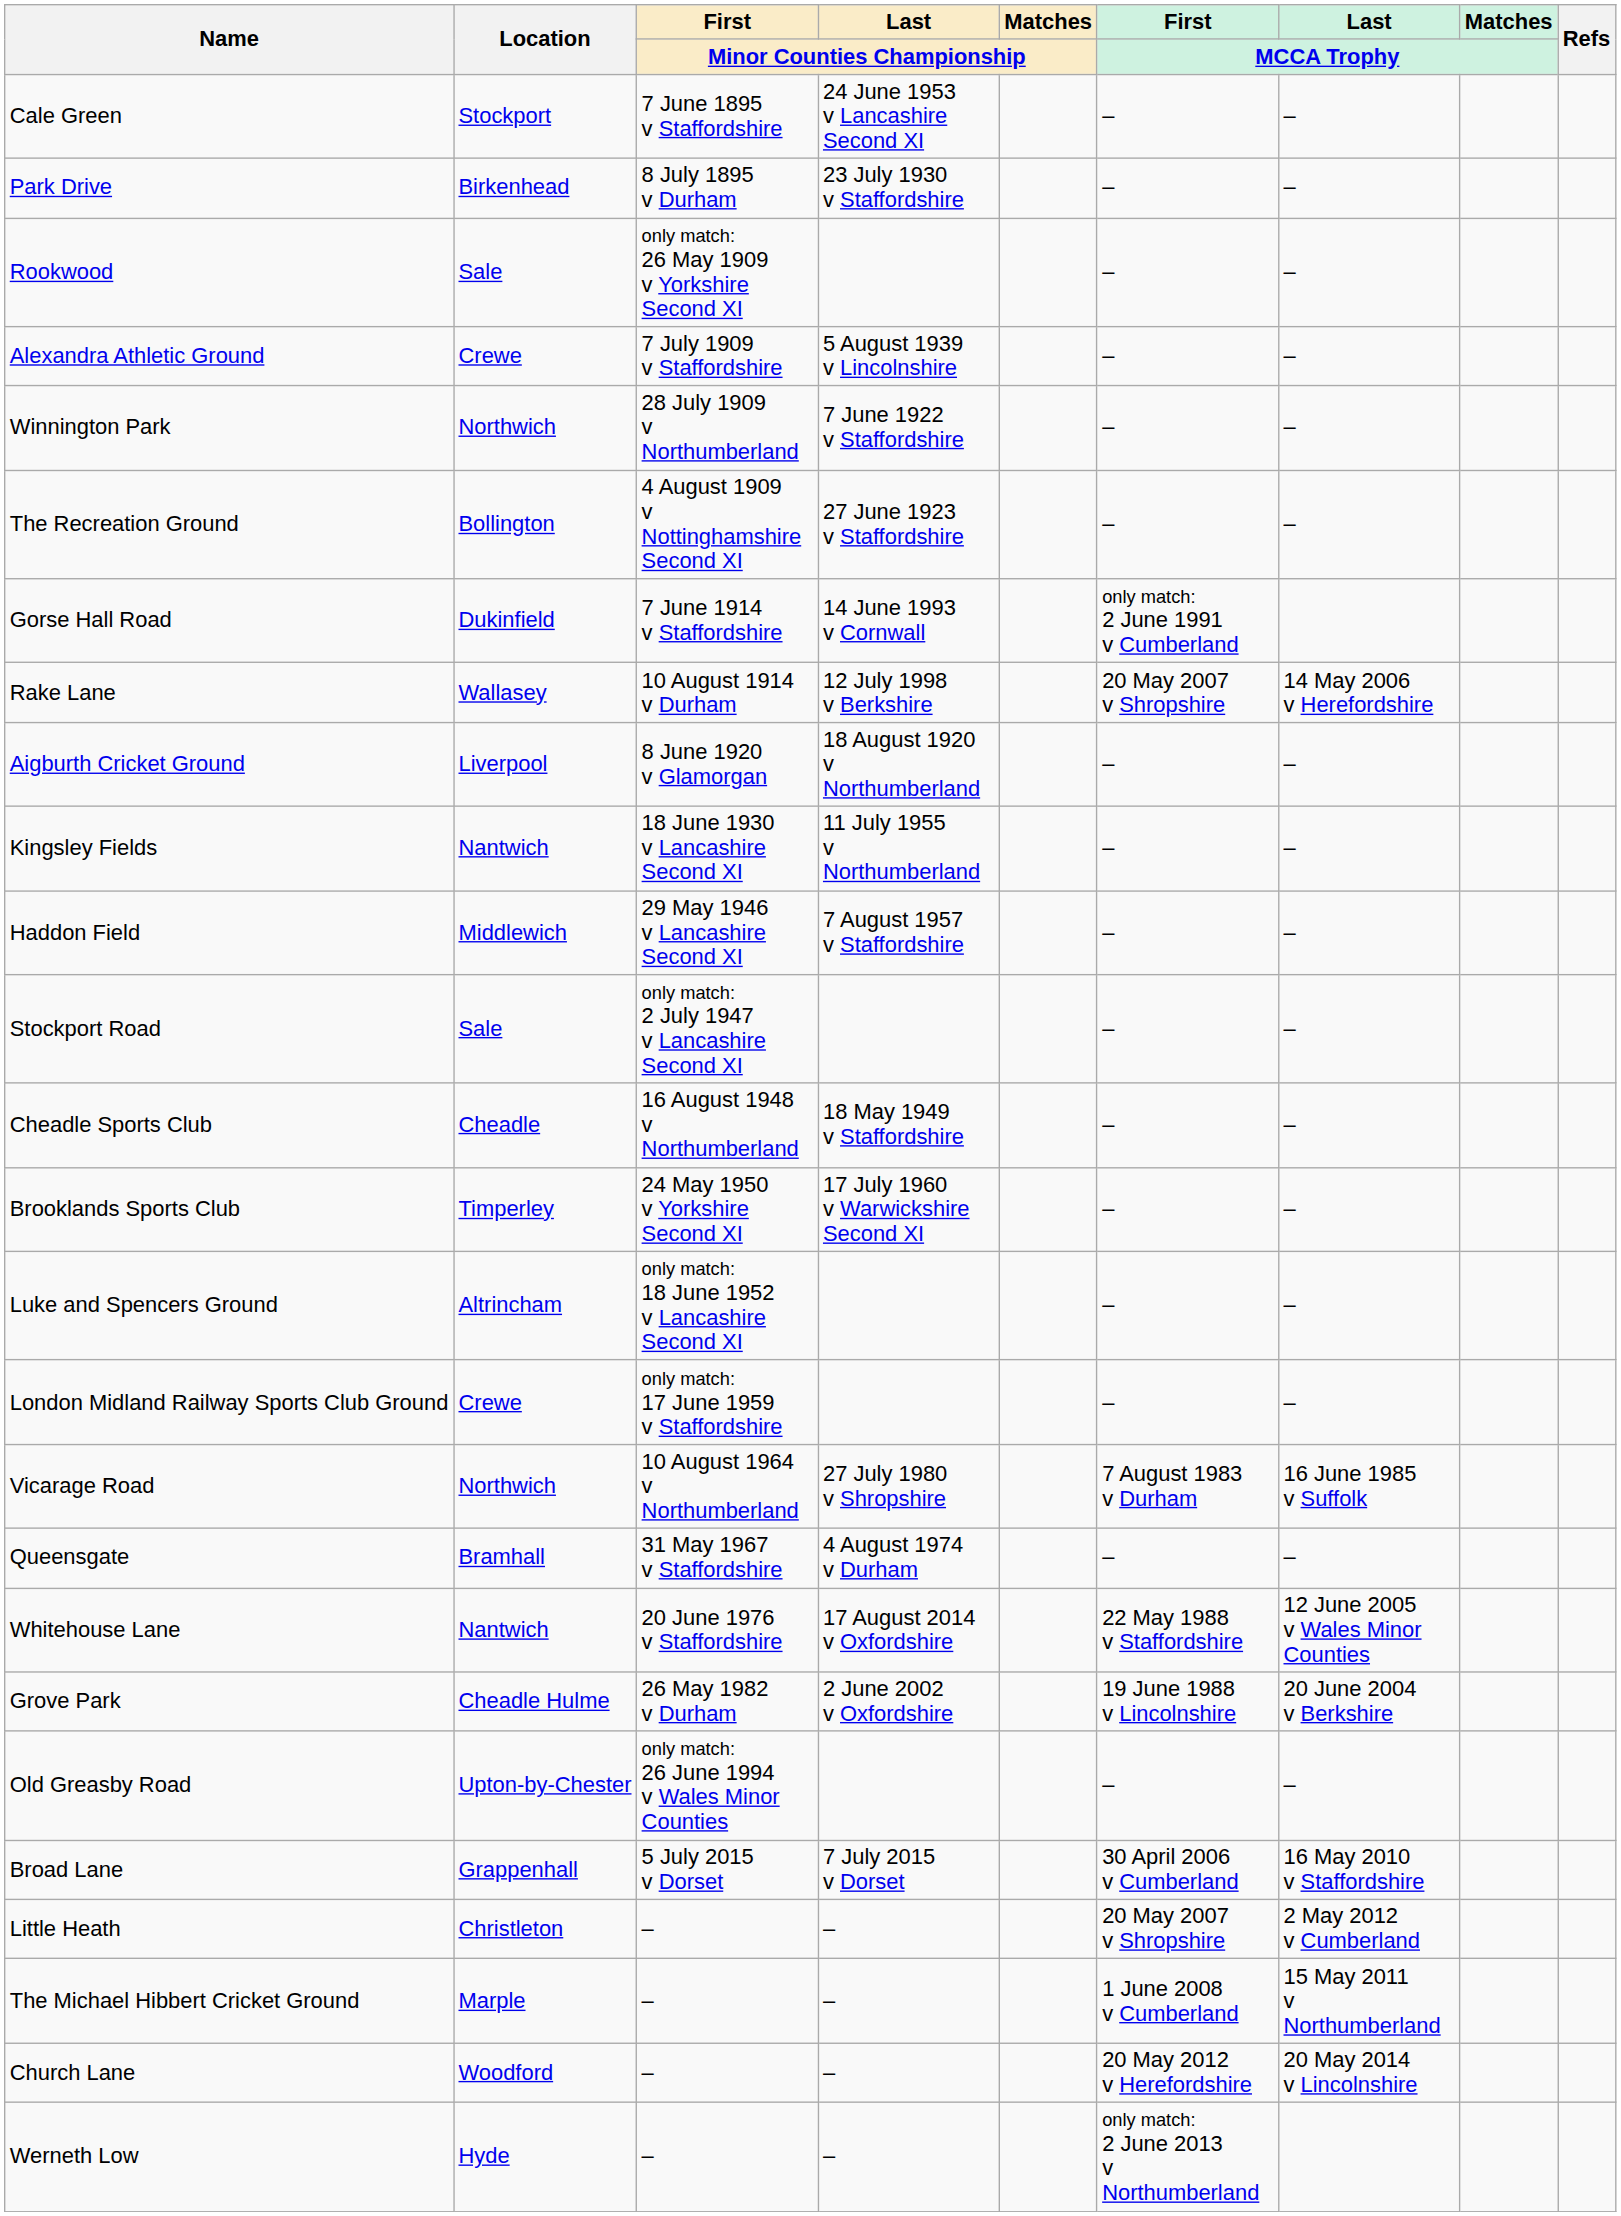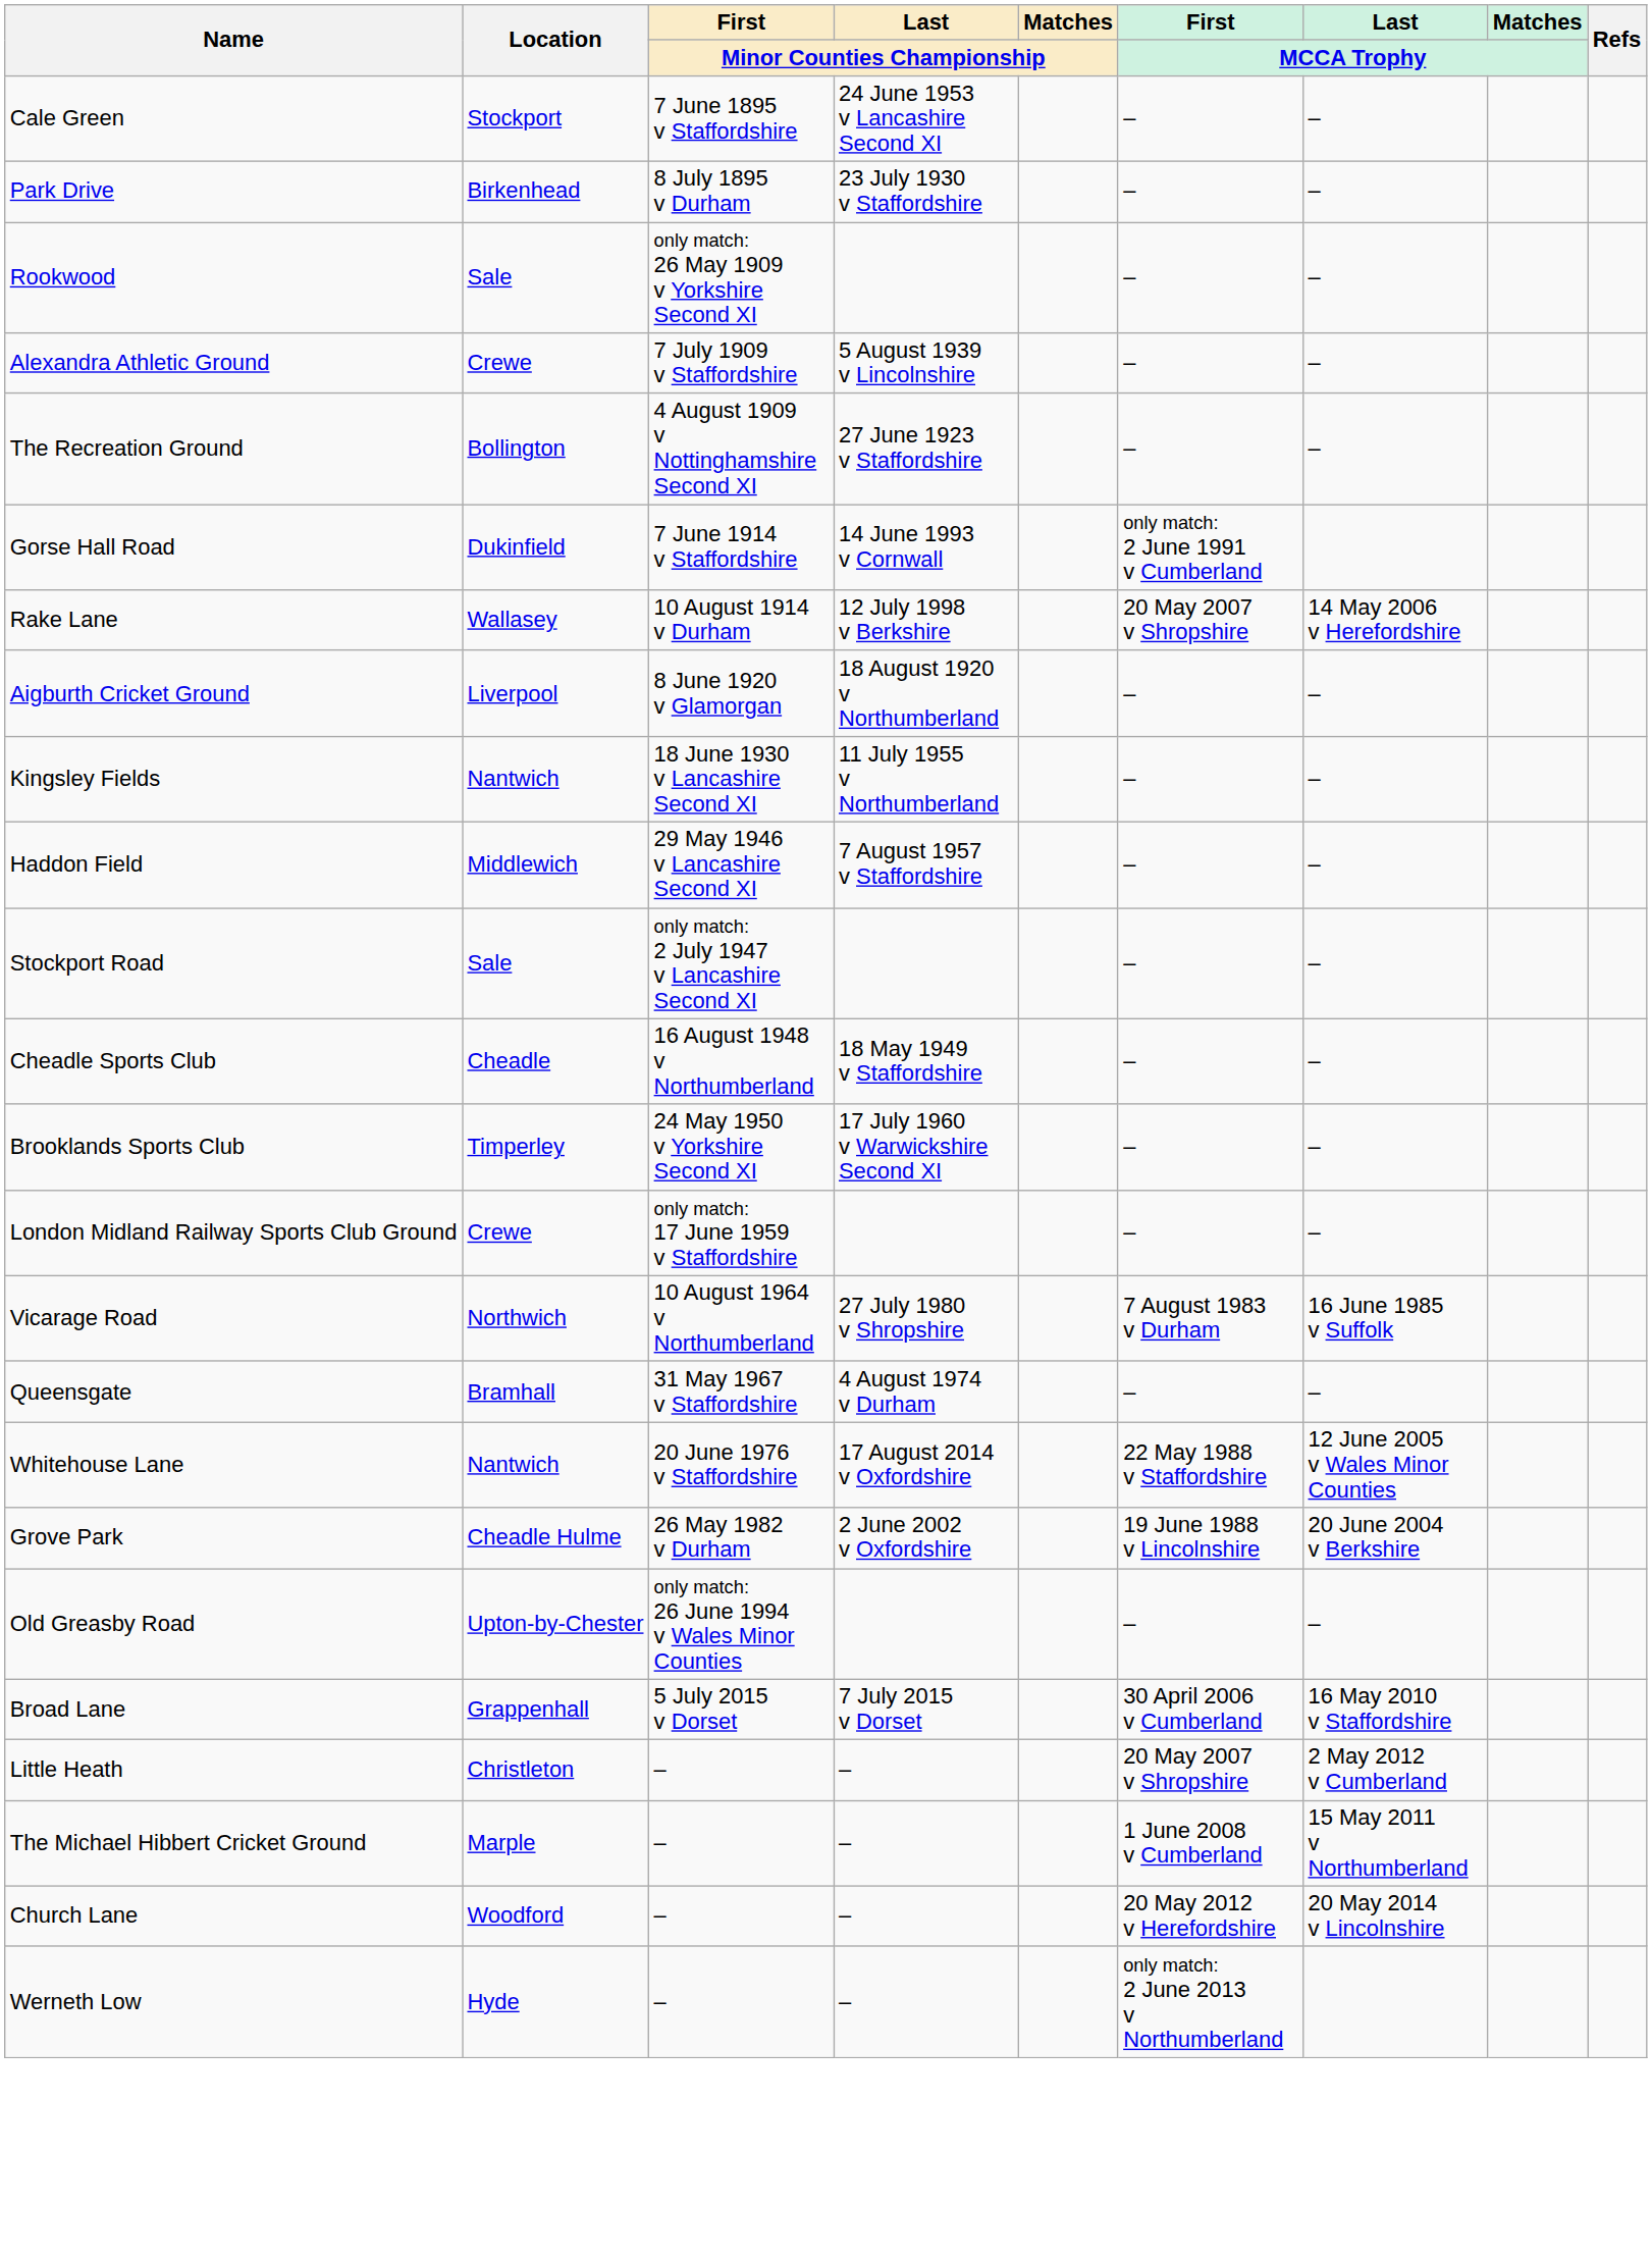- row: Winnington Park | Northwich | 28 July 1909 v Northumberland | 7 June 1922 v Staffordshire | – | –
- row: Luke and Spencers Ground | Altrincham | only match: 18 June 1952 v Lancashire Second XI | – | –
